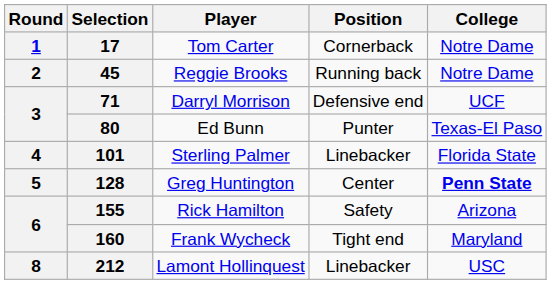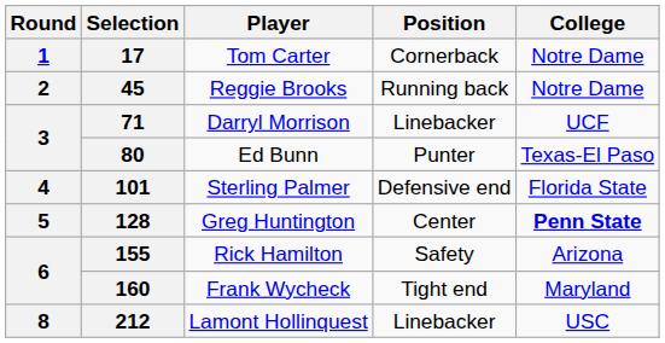71 | Position: Defensive end -> Linebacker
101 | Position: Linebacker -> Defensive end
